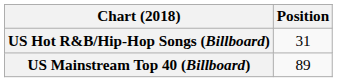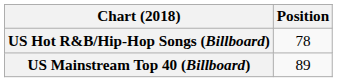US Hot R&B/Hip-Hop Songs (Billboard) | Position: 31 -> 78
